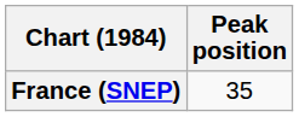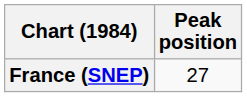France (SNEP) | Peak position: 35 -> 27
